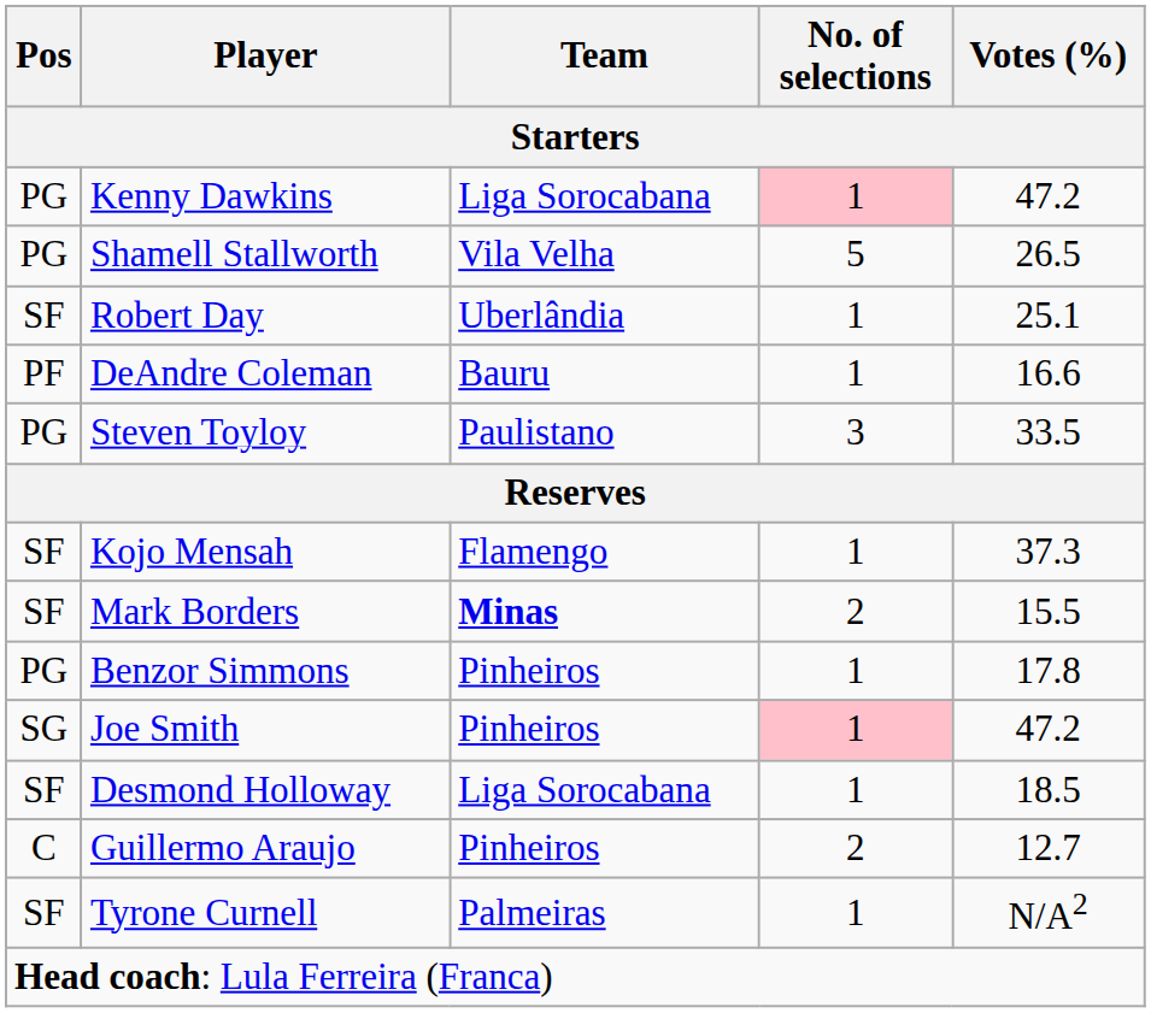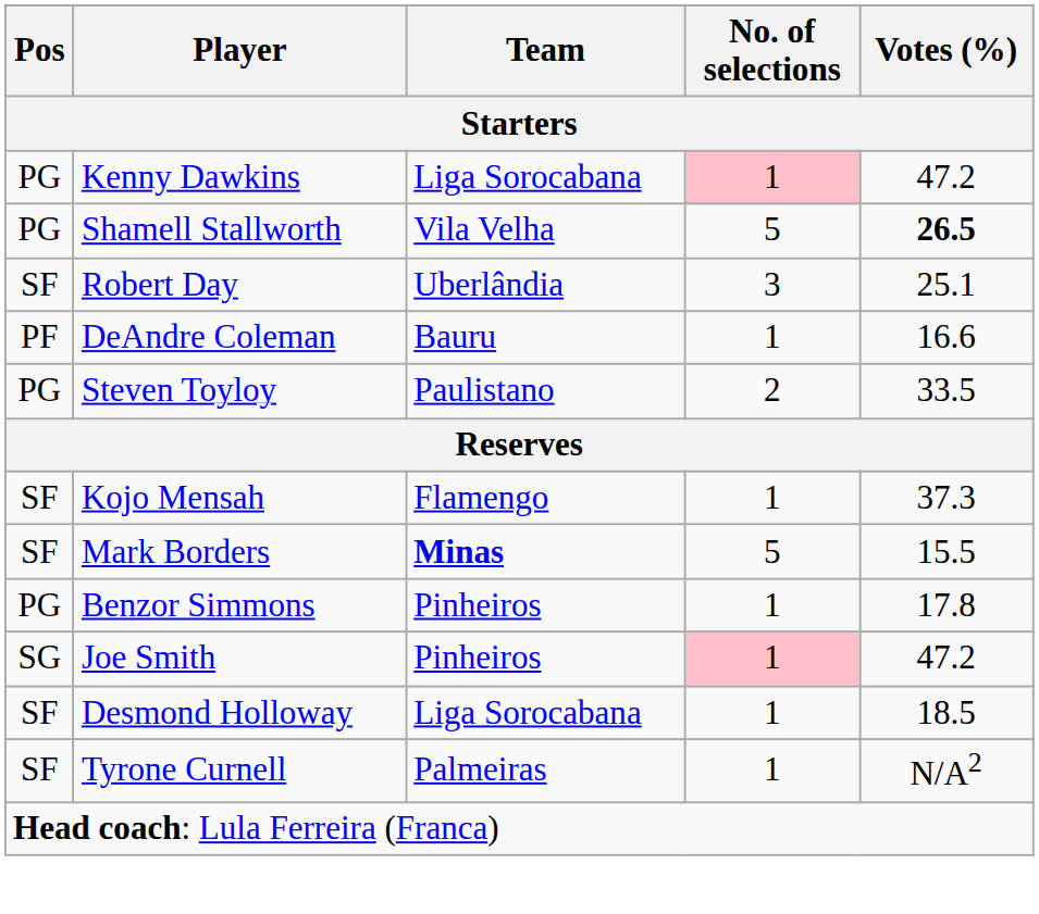Shamell Stallworth | Votes (%): normal -> bold
Robert Day | No. of selections: 1 -> 3
Steven Toyloy | No. of selections: 3 -> 2
Mark Borders | No. of selections: 2 -> 5
- row: C | Guillermo Araujo | Pinheiros | 2 | 12.7
